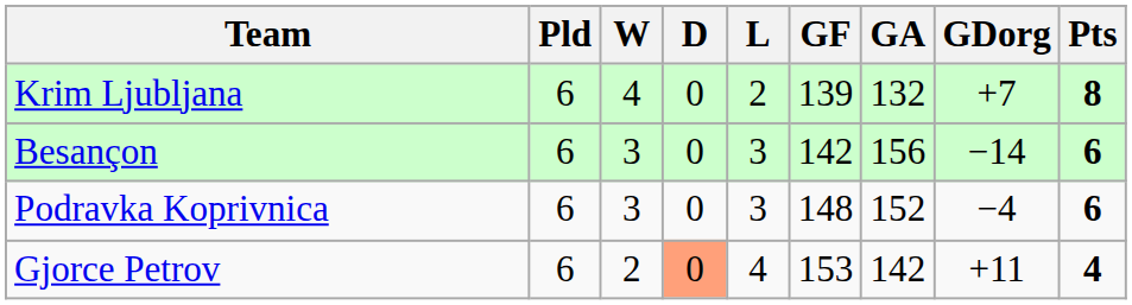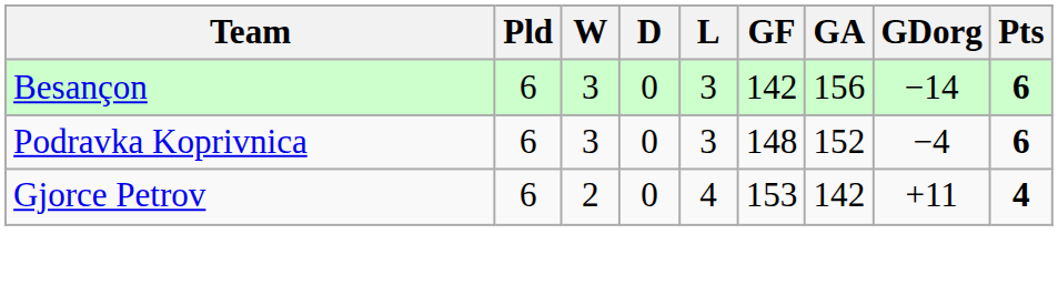- row: Krim Ljubljana | 6 | 4 | 0 | 2 | 139 | 132 | +7 | 8
Gjorce Petrov | D: lightsalmon background -> no background
